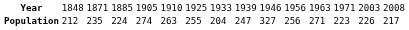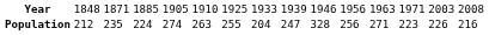Population | column 10: 327 -> 328
Population | column 15: 217 -> 216
